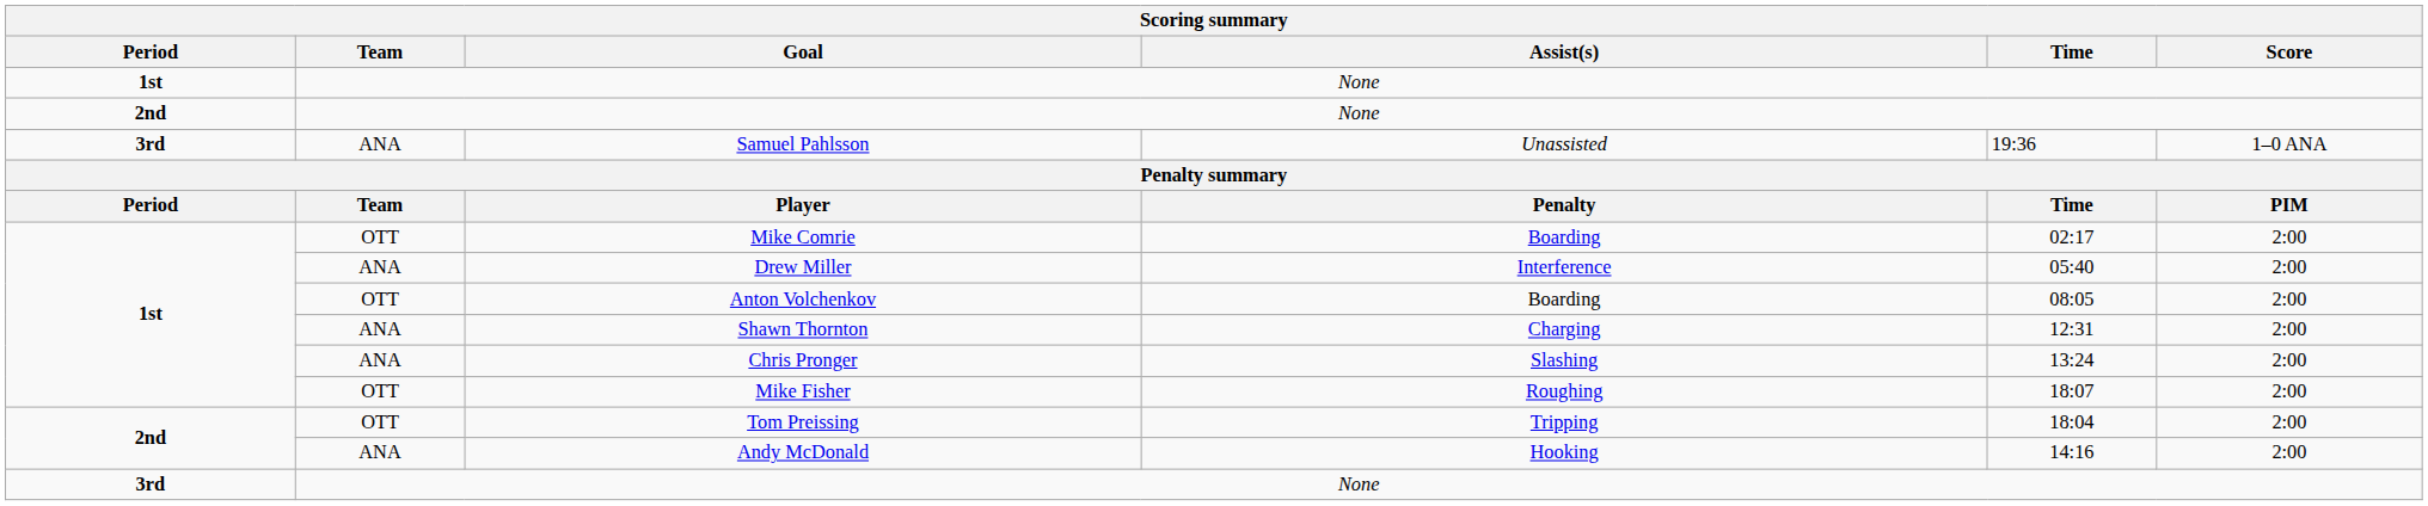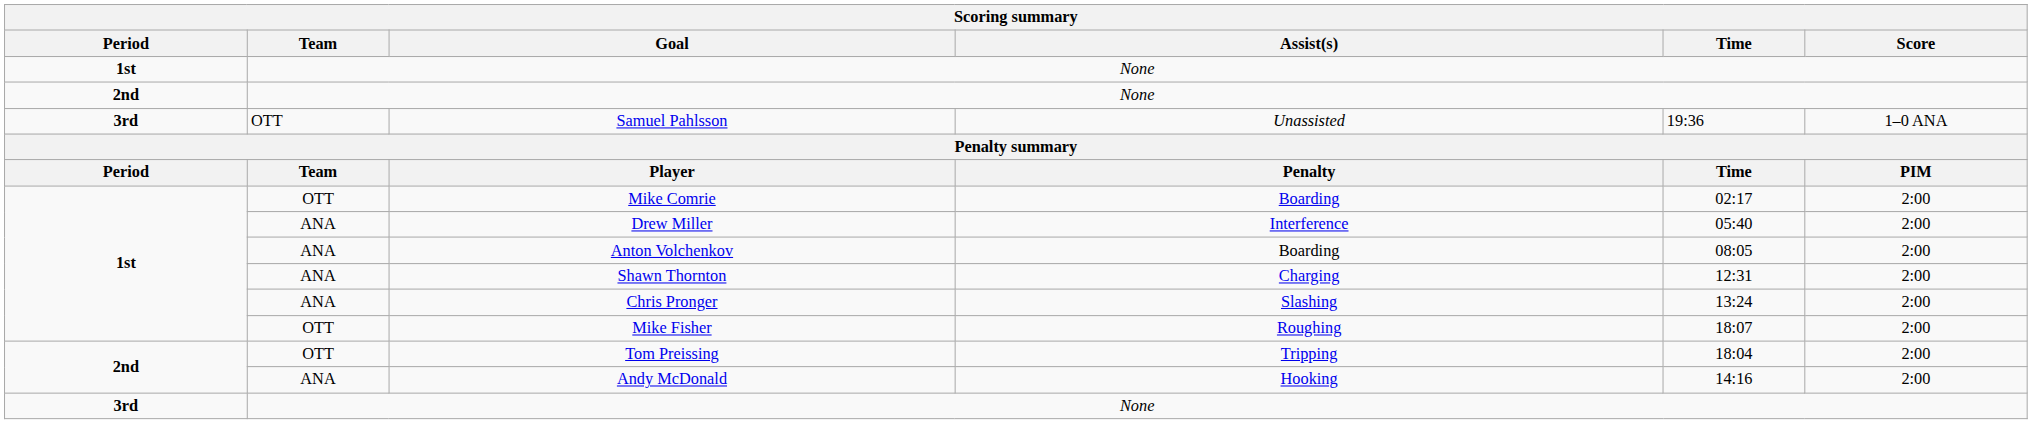Samuel Pahlsson | Team: ANA -> OTT
Anton Volchenkov | Team: OTT -> ANA
